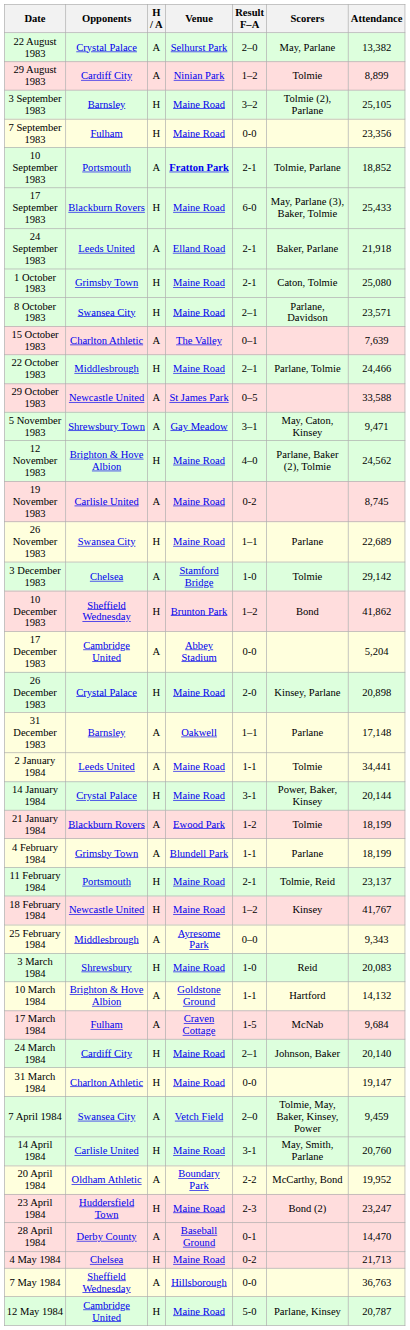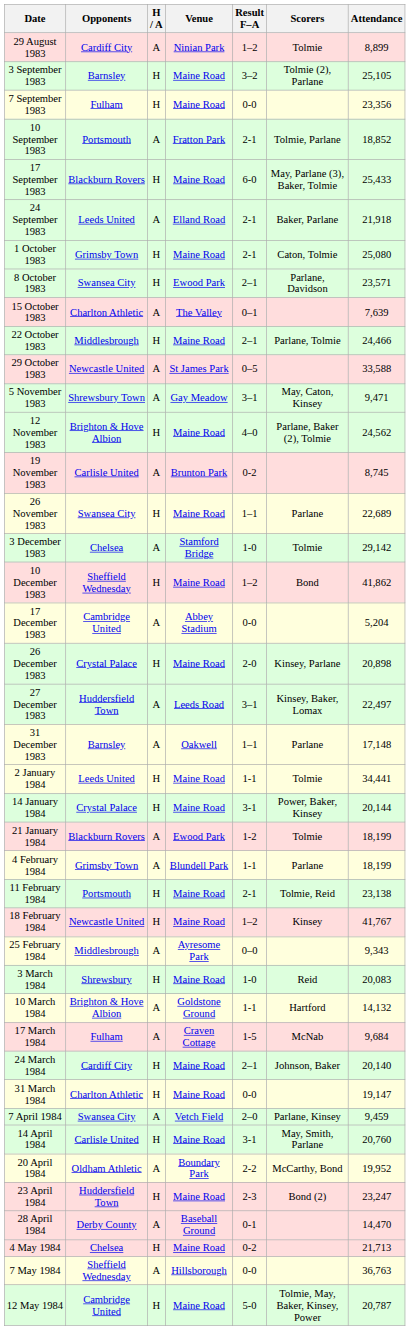- row: 22 August 1983 | Crystal Palace | A | Selhurst Park | 2–0 | May, Parlane | 13,382
10 September 1983 | Venue: bold -> normal
8 October 1983 | Venue: Maine Road -> Ewood Park
19 November 1983 | Venue: Maine Road -> Brunton Park
10 December 1983 | Venue: Brunton Park -> Maine Road
+ row: 27 December 1983 | Huddersfield Town | A | Leeds Road | 3–1 | Kinsey, Baker, Lomax | 22,497
2 January 1984 | H / A: A -> H
11 February 1984 | Attendance: 23,137 -> 23,138
7 April 1984 | Scorers: Tolmie, May, Baker, Kinsey, Power -> Parlane, Kinsey
12 May 1984 | Scorers: Parlane, Kinsey -> Tolmie, May, Baker, Kinsey, Power
